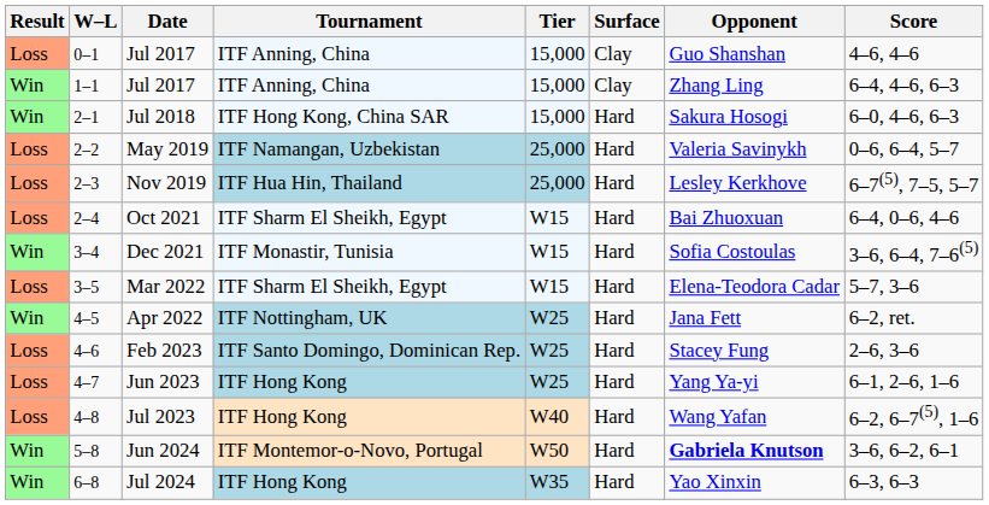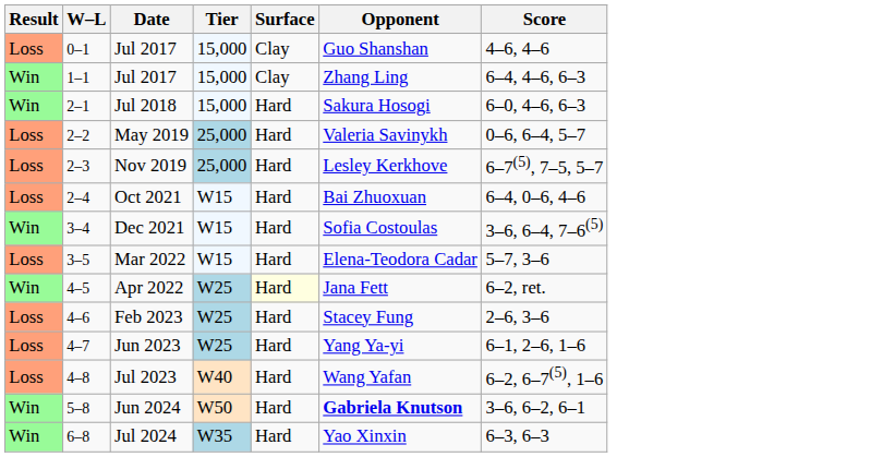- column: Tournament | ITF Anning, China | ITF Anning, China | ITF Hong Kong, China SAR | ITF Namangan, Uzbekistan | ITF Hua Hin, Thailand | ITF Sharm El Sheikh, Egypt | ITF Monastir, Tunisia | ITF Sharm El Sheikh, Egypt | ITF Nottingham, UK | ITF Santo Domingo, Dominican Rep. | ITF Hong Kong | ITF Hong Kong | ITF Montemor-o-Novo, Portugal | ITF Hong Kong
Apr 2022 | Surface: no background -> lightyellow background
